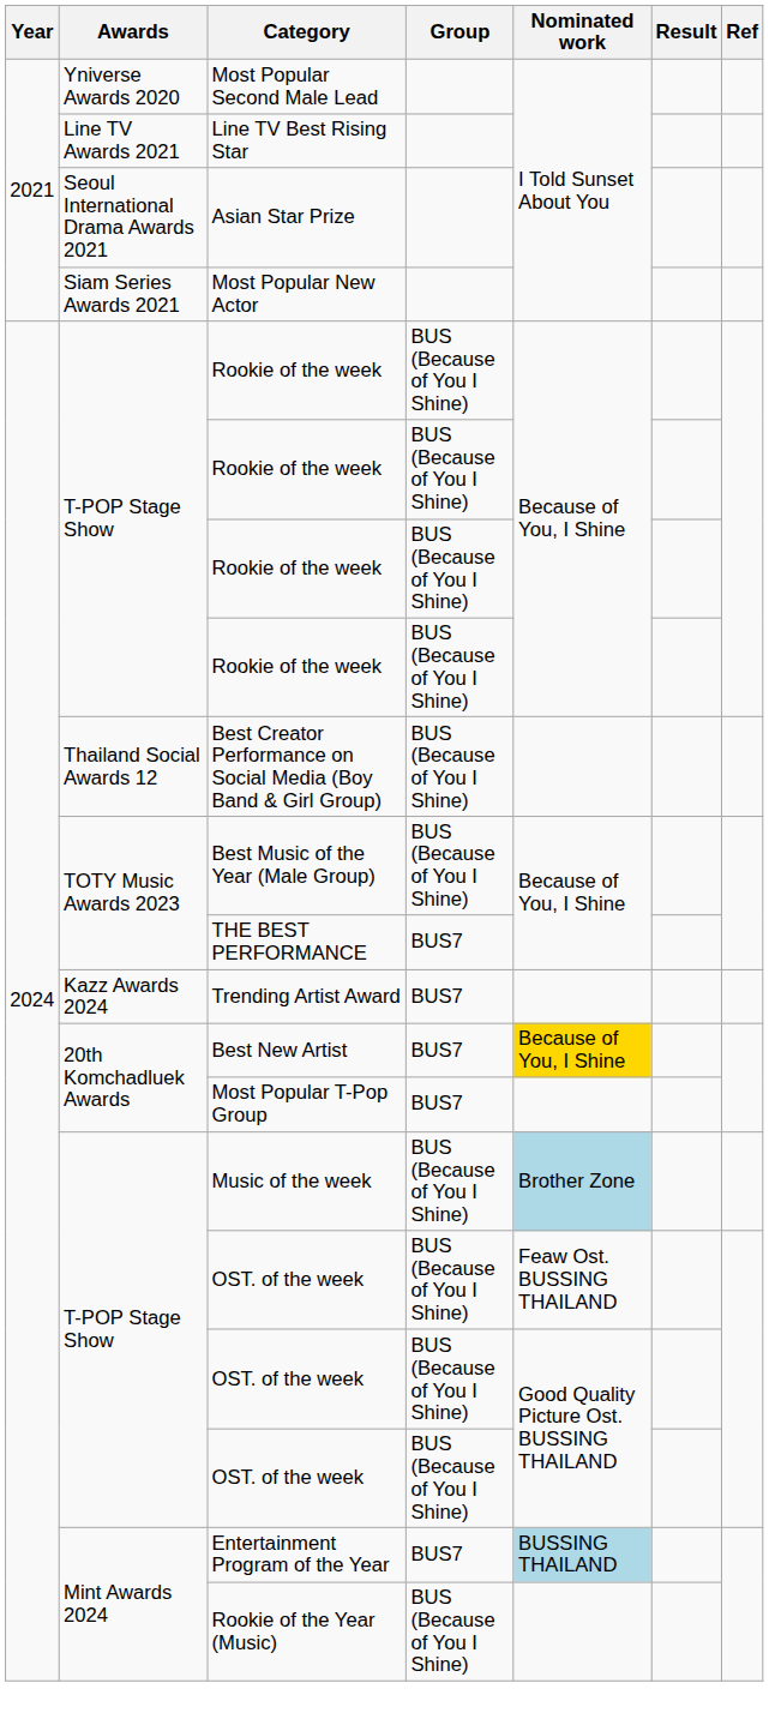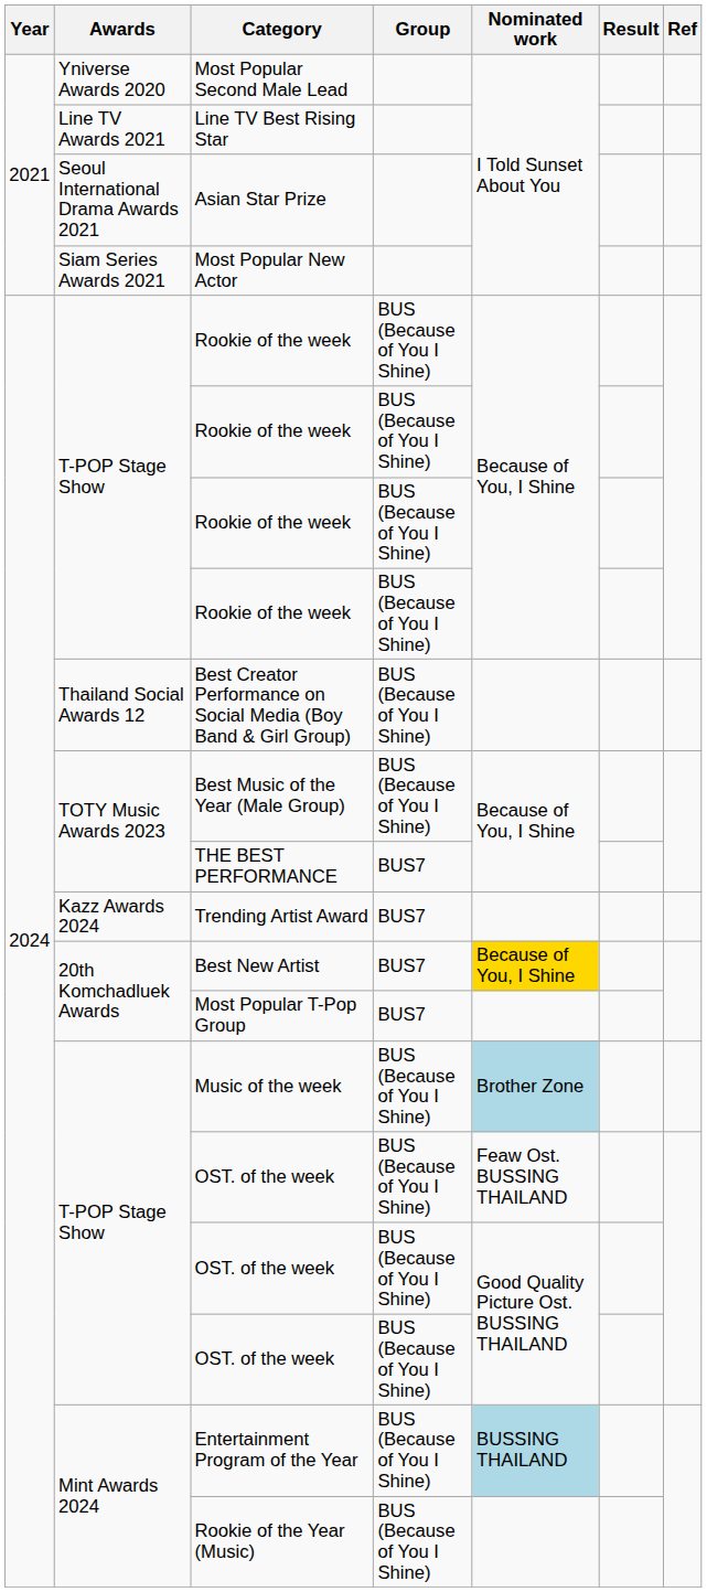Entertainment Program of the Year | Group: BUS7 -> BUS (Because of You I Shine)
